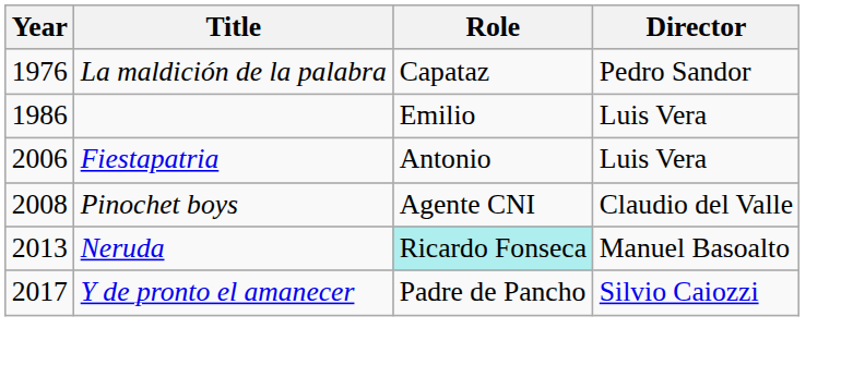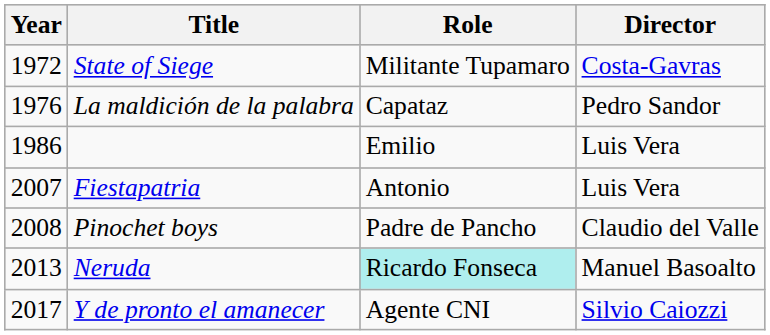+ row: 1972 | State of Siege | Militante Tupamaro | Costa-Gavras
Fiestapatria | Year: 2006 -> 2007
Pinochet boys | Role: Agente CNI -> Padre de Pancho
Y de pronto el amanecer | Role: Padre de Pancho -> Agente CNI
